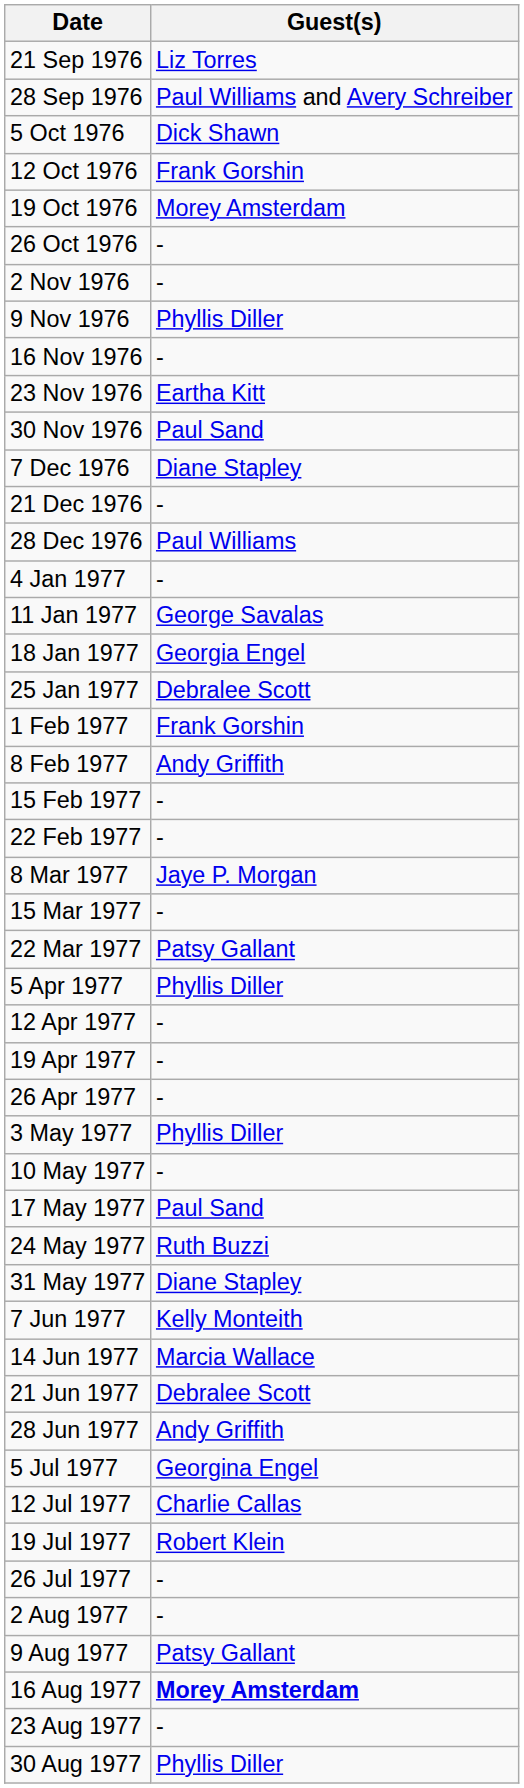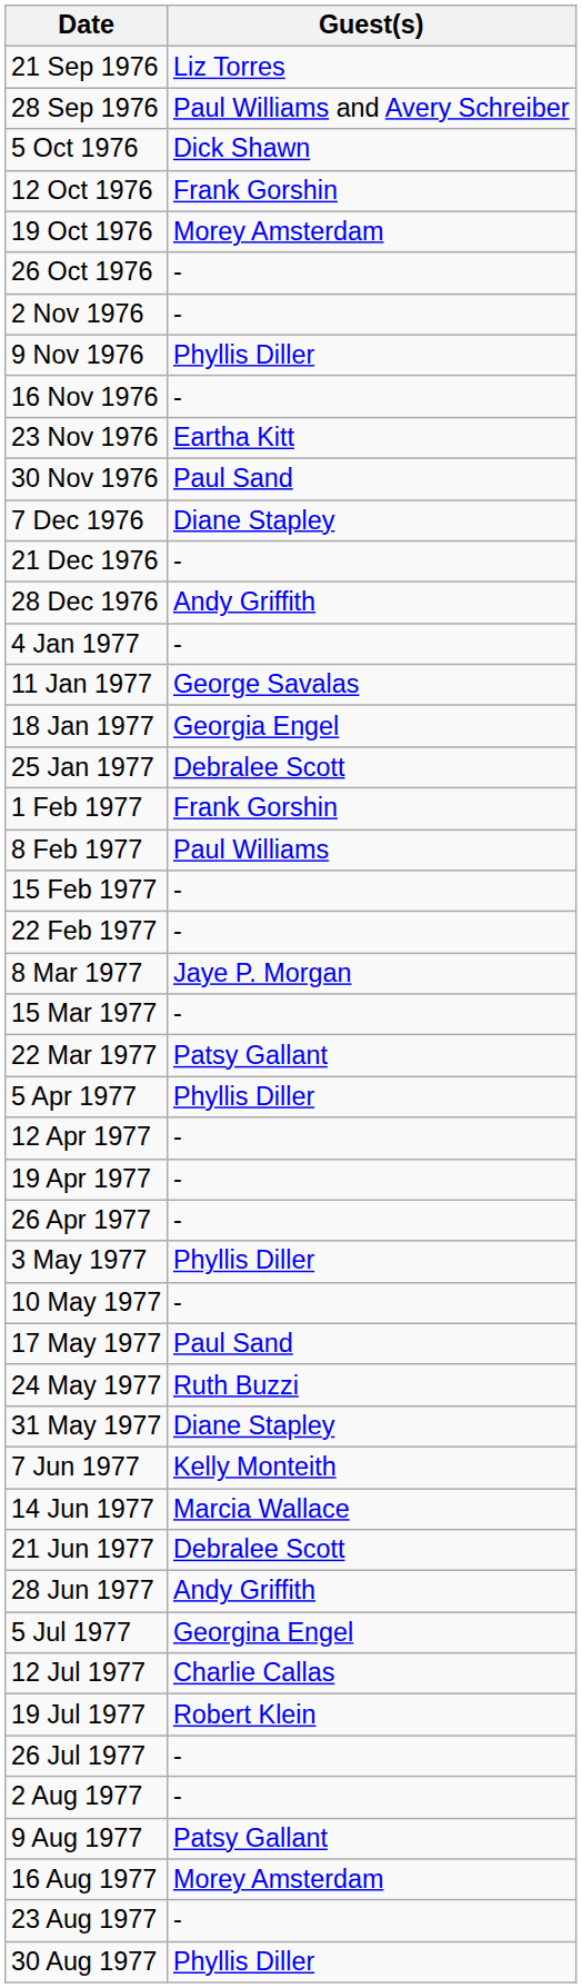28 Dec 1976 | Guest(s): Paul Williams -> Andy Griffith
8 Feb 1977 | Guest(s): Andy Griffith -> Paul Williams
16 Aug 1977 | Guest(s): bold -> normal
